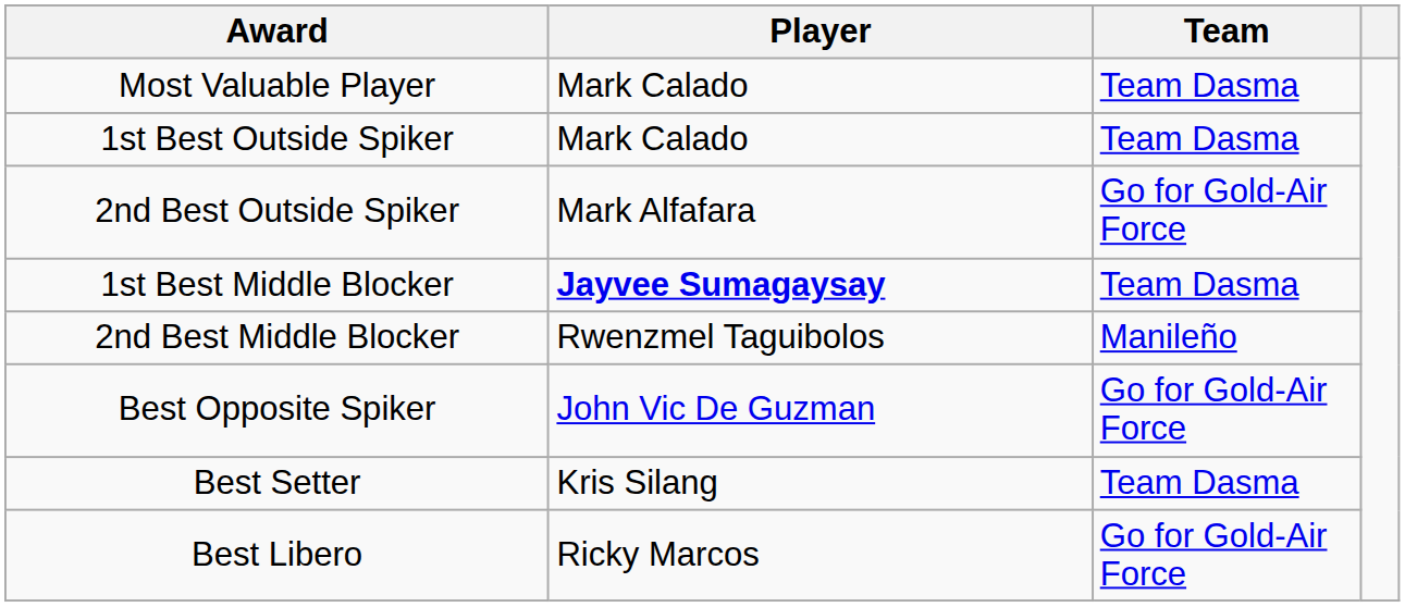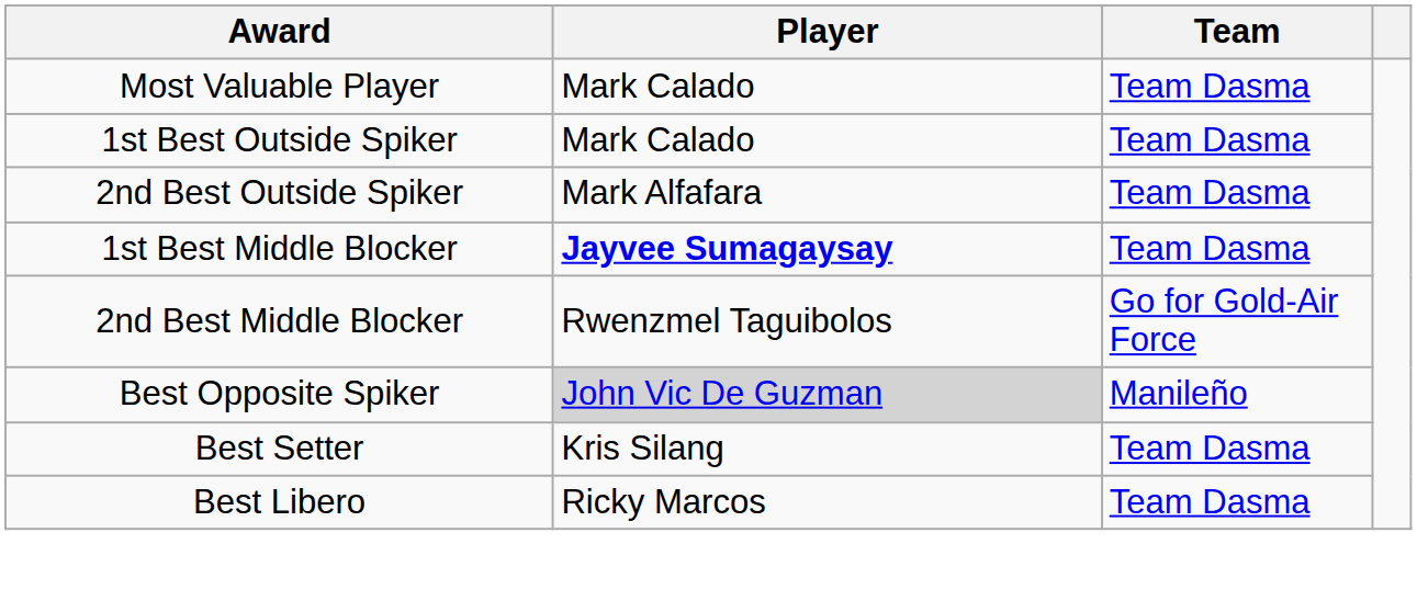2nd Best Outside Spiker | Team: Go for Gold-Air Force -> Team Dasma
2nd Best Middle Blocker | Team: Manileño -> Go for Gold-Air Force
Best Opposite Spiker | Player: no background -> lightgrey background
Best Opposite Spiker | Team: Go for Gold-Air Force -> Manileño
Best Libero | Team: Go for Gold-Air Force -> Team Dasma
